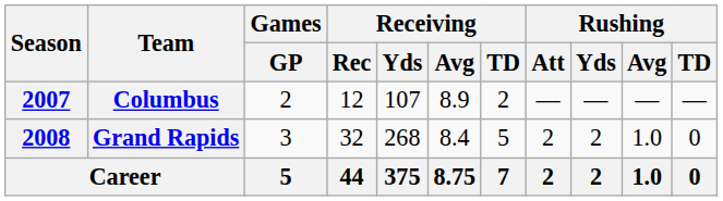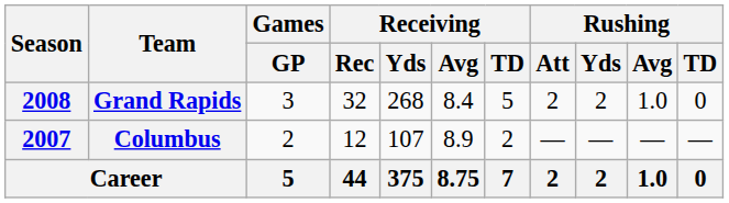rows swapped: Columbus <-> Grand Rapids
